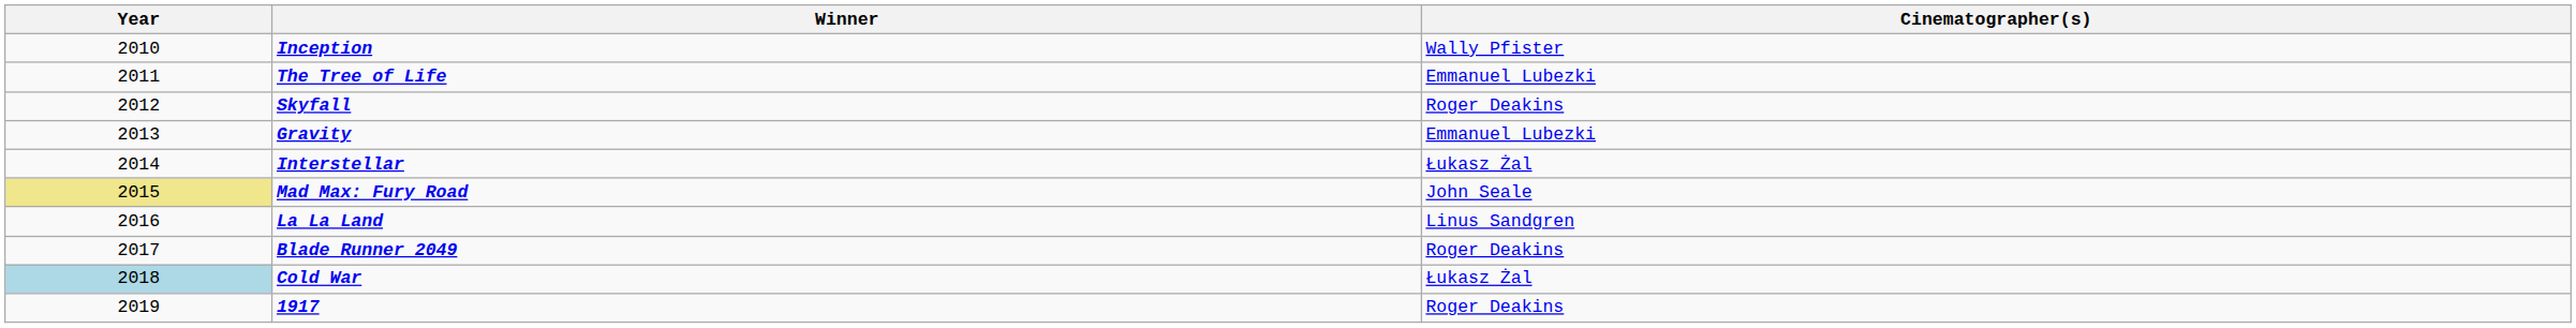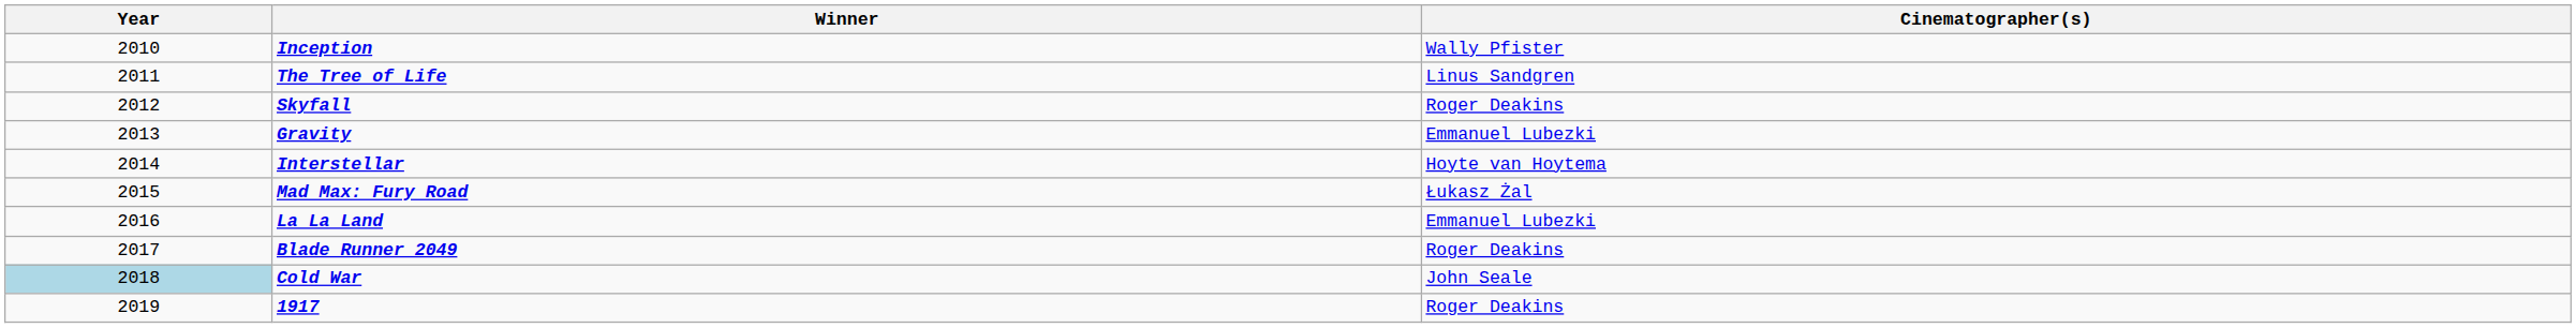The Tree of Life | Cinematographer(s): Emmanuel Lubezki -> Linus Sandgren
Interstellar | Cinematographer(s): Łukasz Żal -> Hoyte van Hoytema
Mad Max: Fury Road | Year: khaki background -> no background
Mad Max: Fury Road | Cinematographer(s): John Seale -> Łukasz Żal
La La Land | Cinematographer(s): Linus Sandgren -> Emmanuel Lubezki
Cold War | Cinematographer(s): Łukasz Żal -> John Seale
